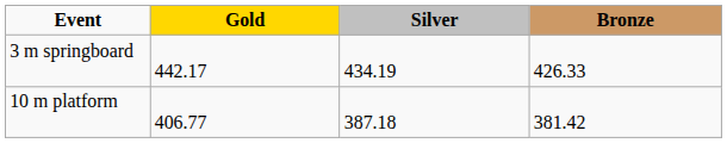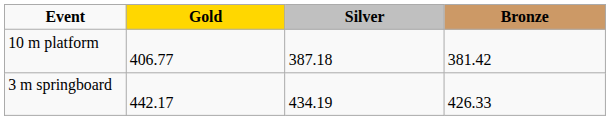rows swapped: 3 m springboard <-> 10 m platform
